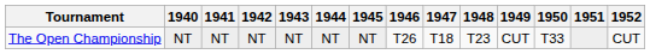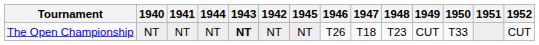columns swapped: 1942 <-> 1944
The Open Championship | 1943: normal -> bold
